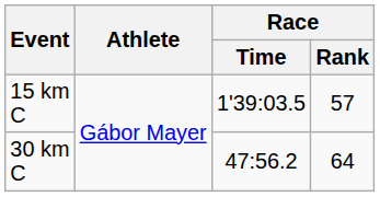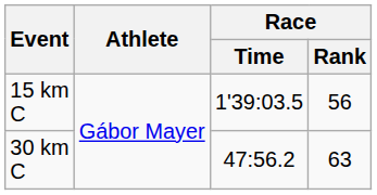15 km C | Race / Rank: 57 -> 56
30 km C | Race / Rank: 64 -> 63
